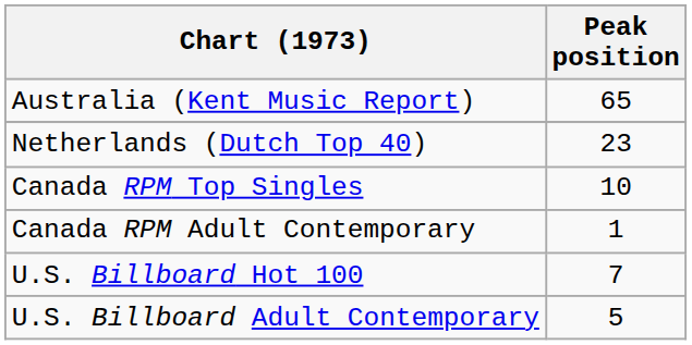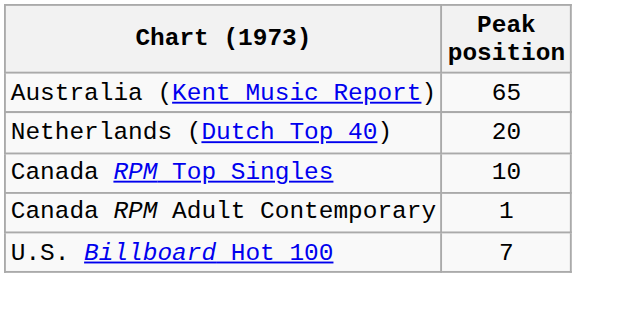Netherlands (Dutch Top 40) | Peak position: 23 -> 20
- row: U.S. Billboard Adult Contemporary | 5
